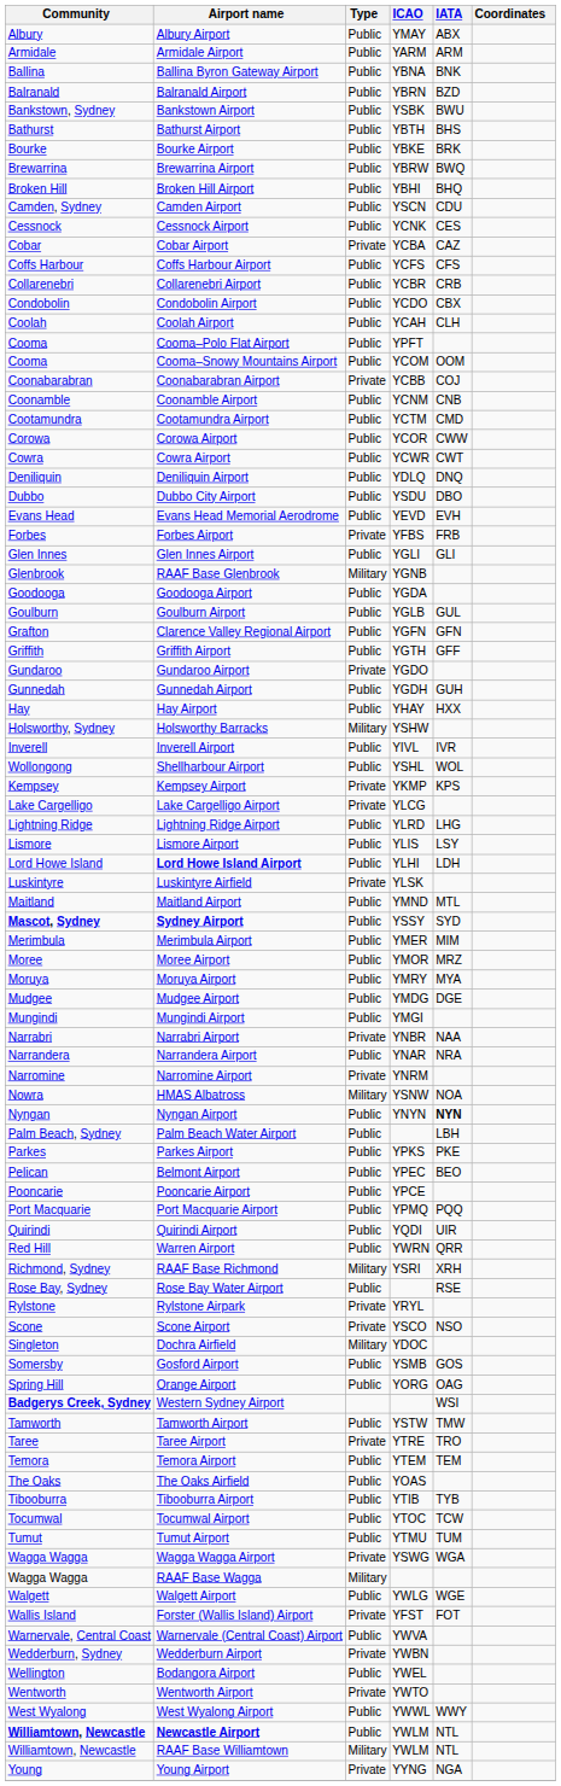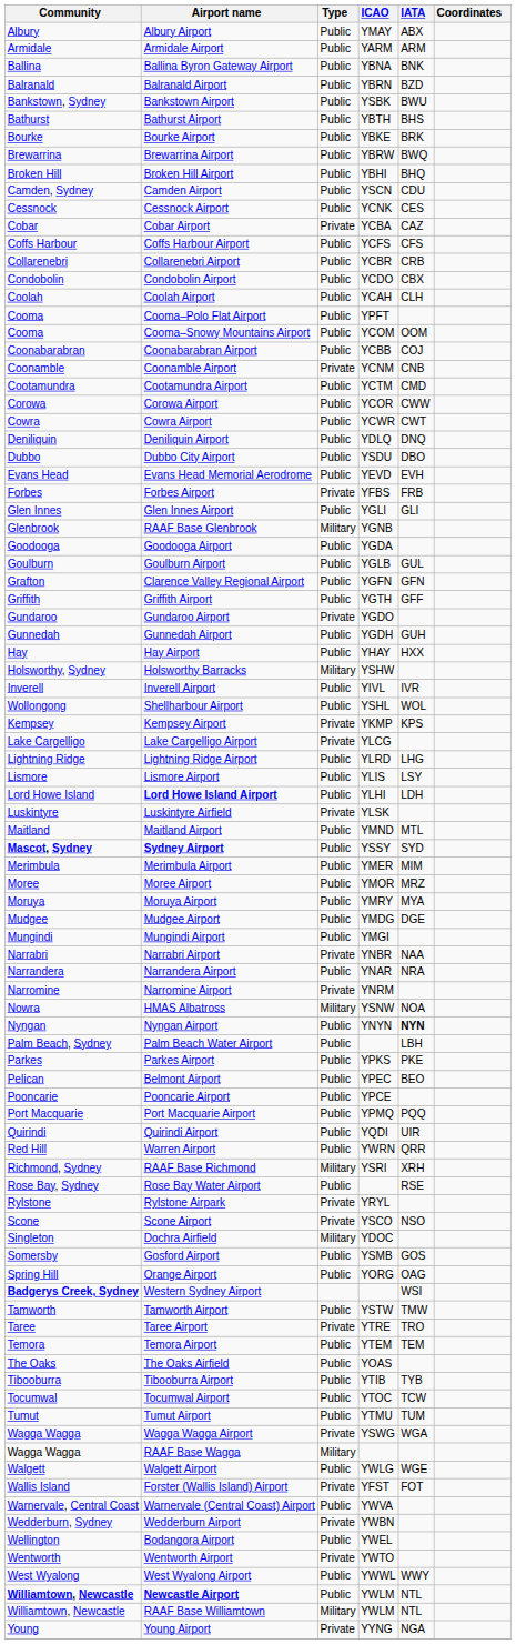Coonabarabran Airport | Type: Private -> Public
Coonamble Airport | Type: Public -> Private
